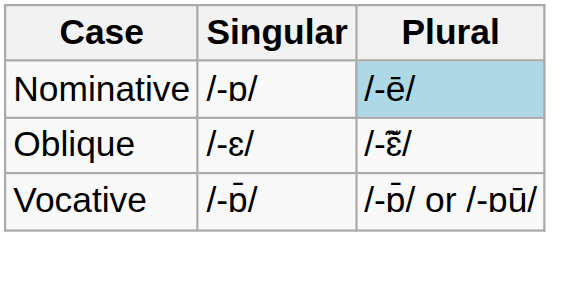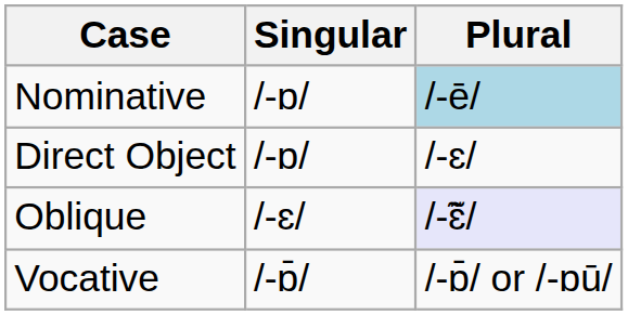+ row: Direct Object | /-ɒ/ | /-ɛ/
Oblique | Plural: no background -> lavender background
